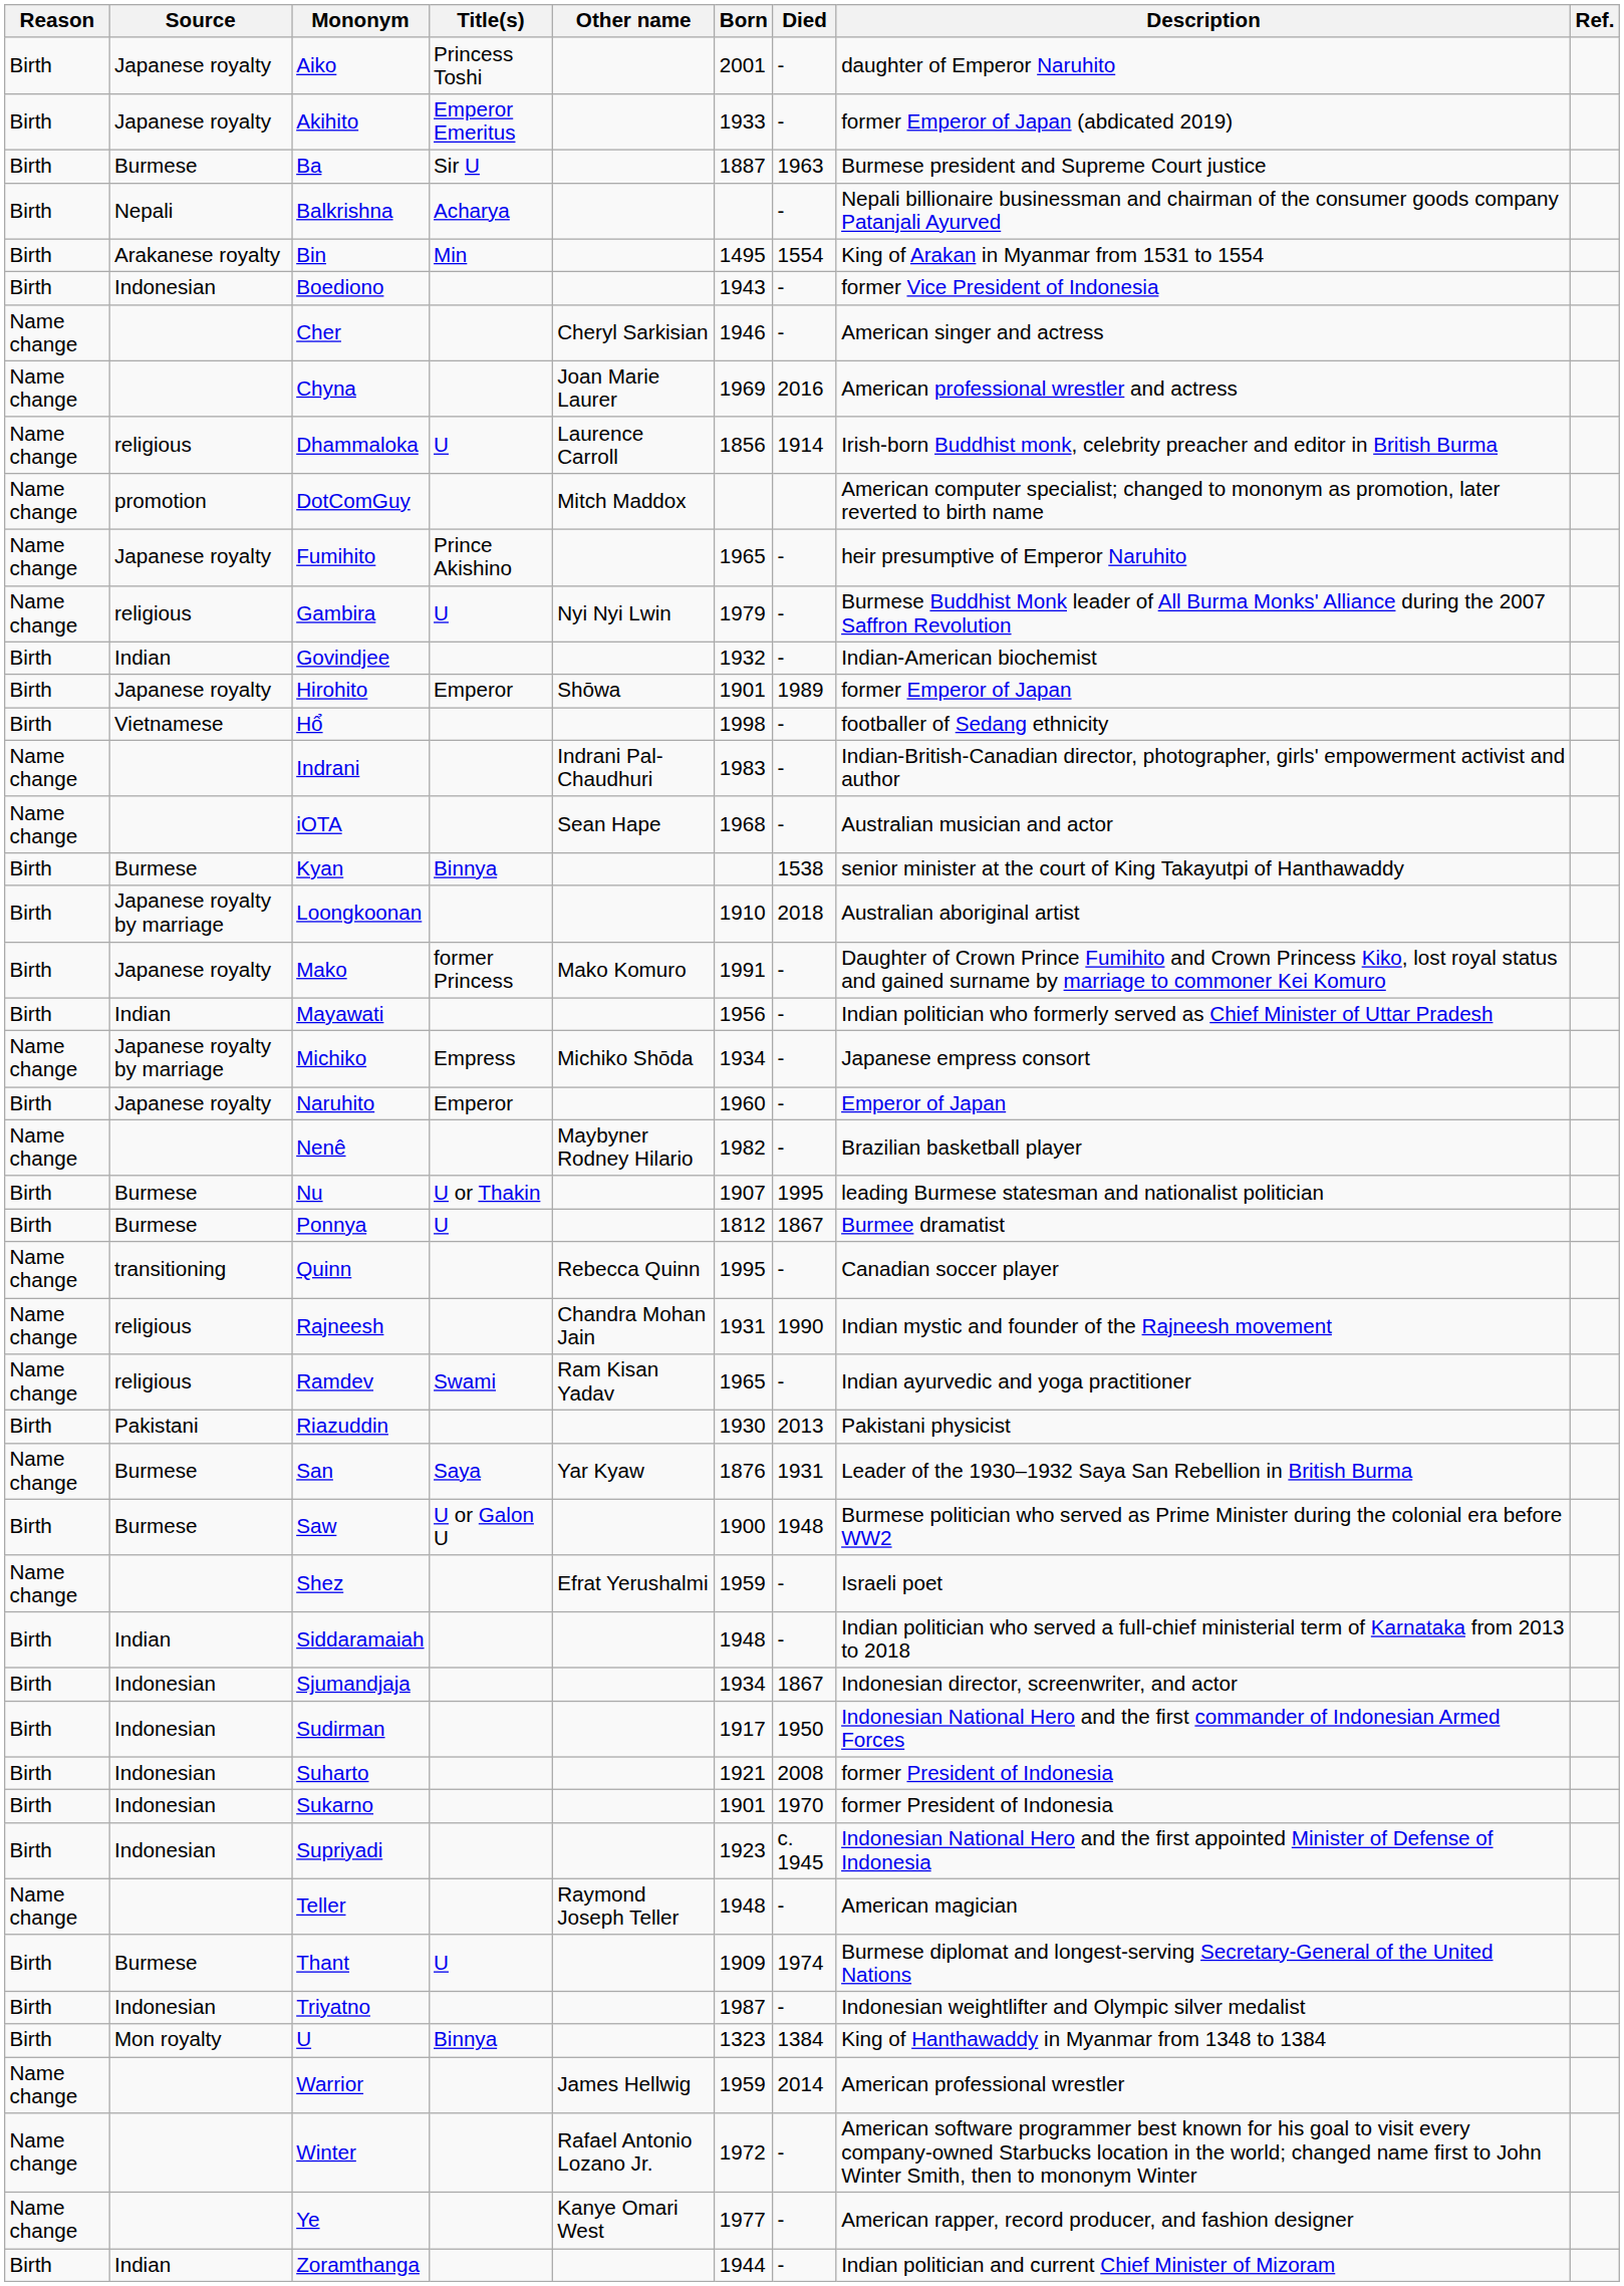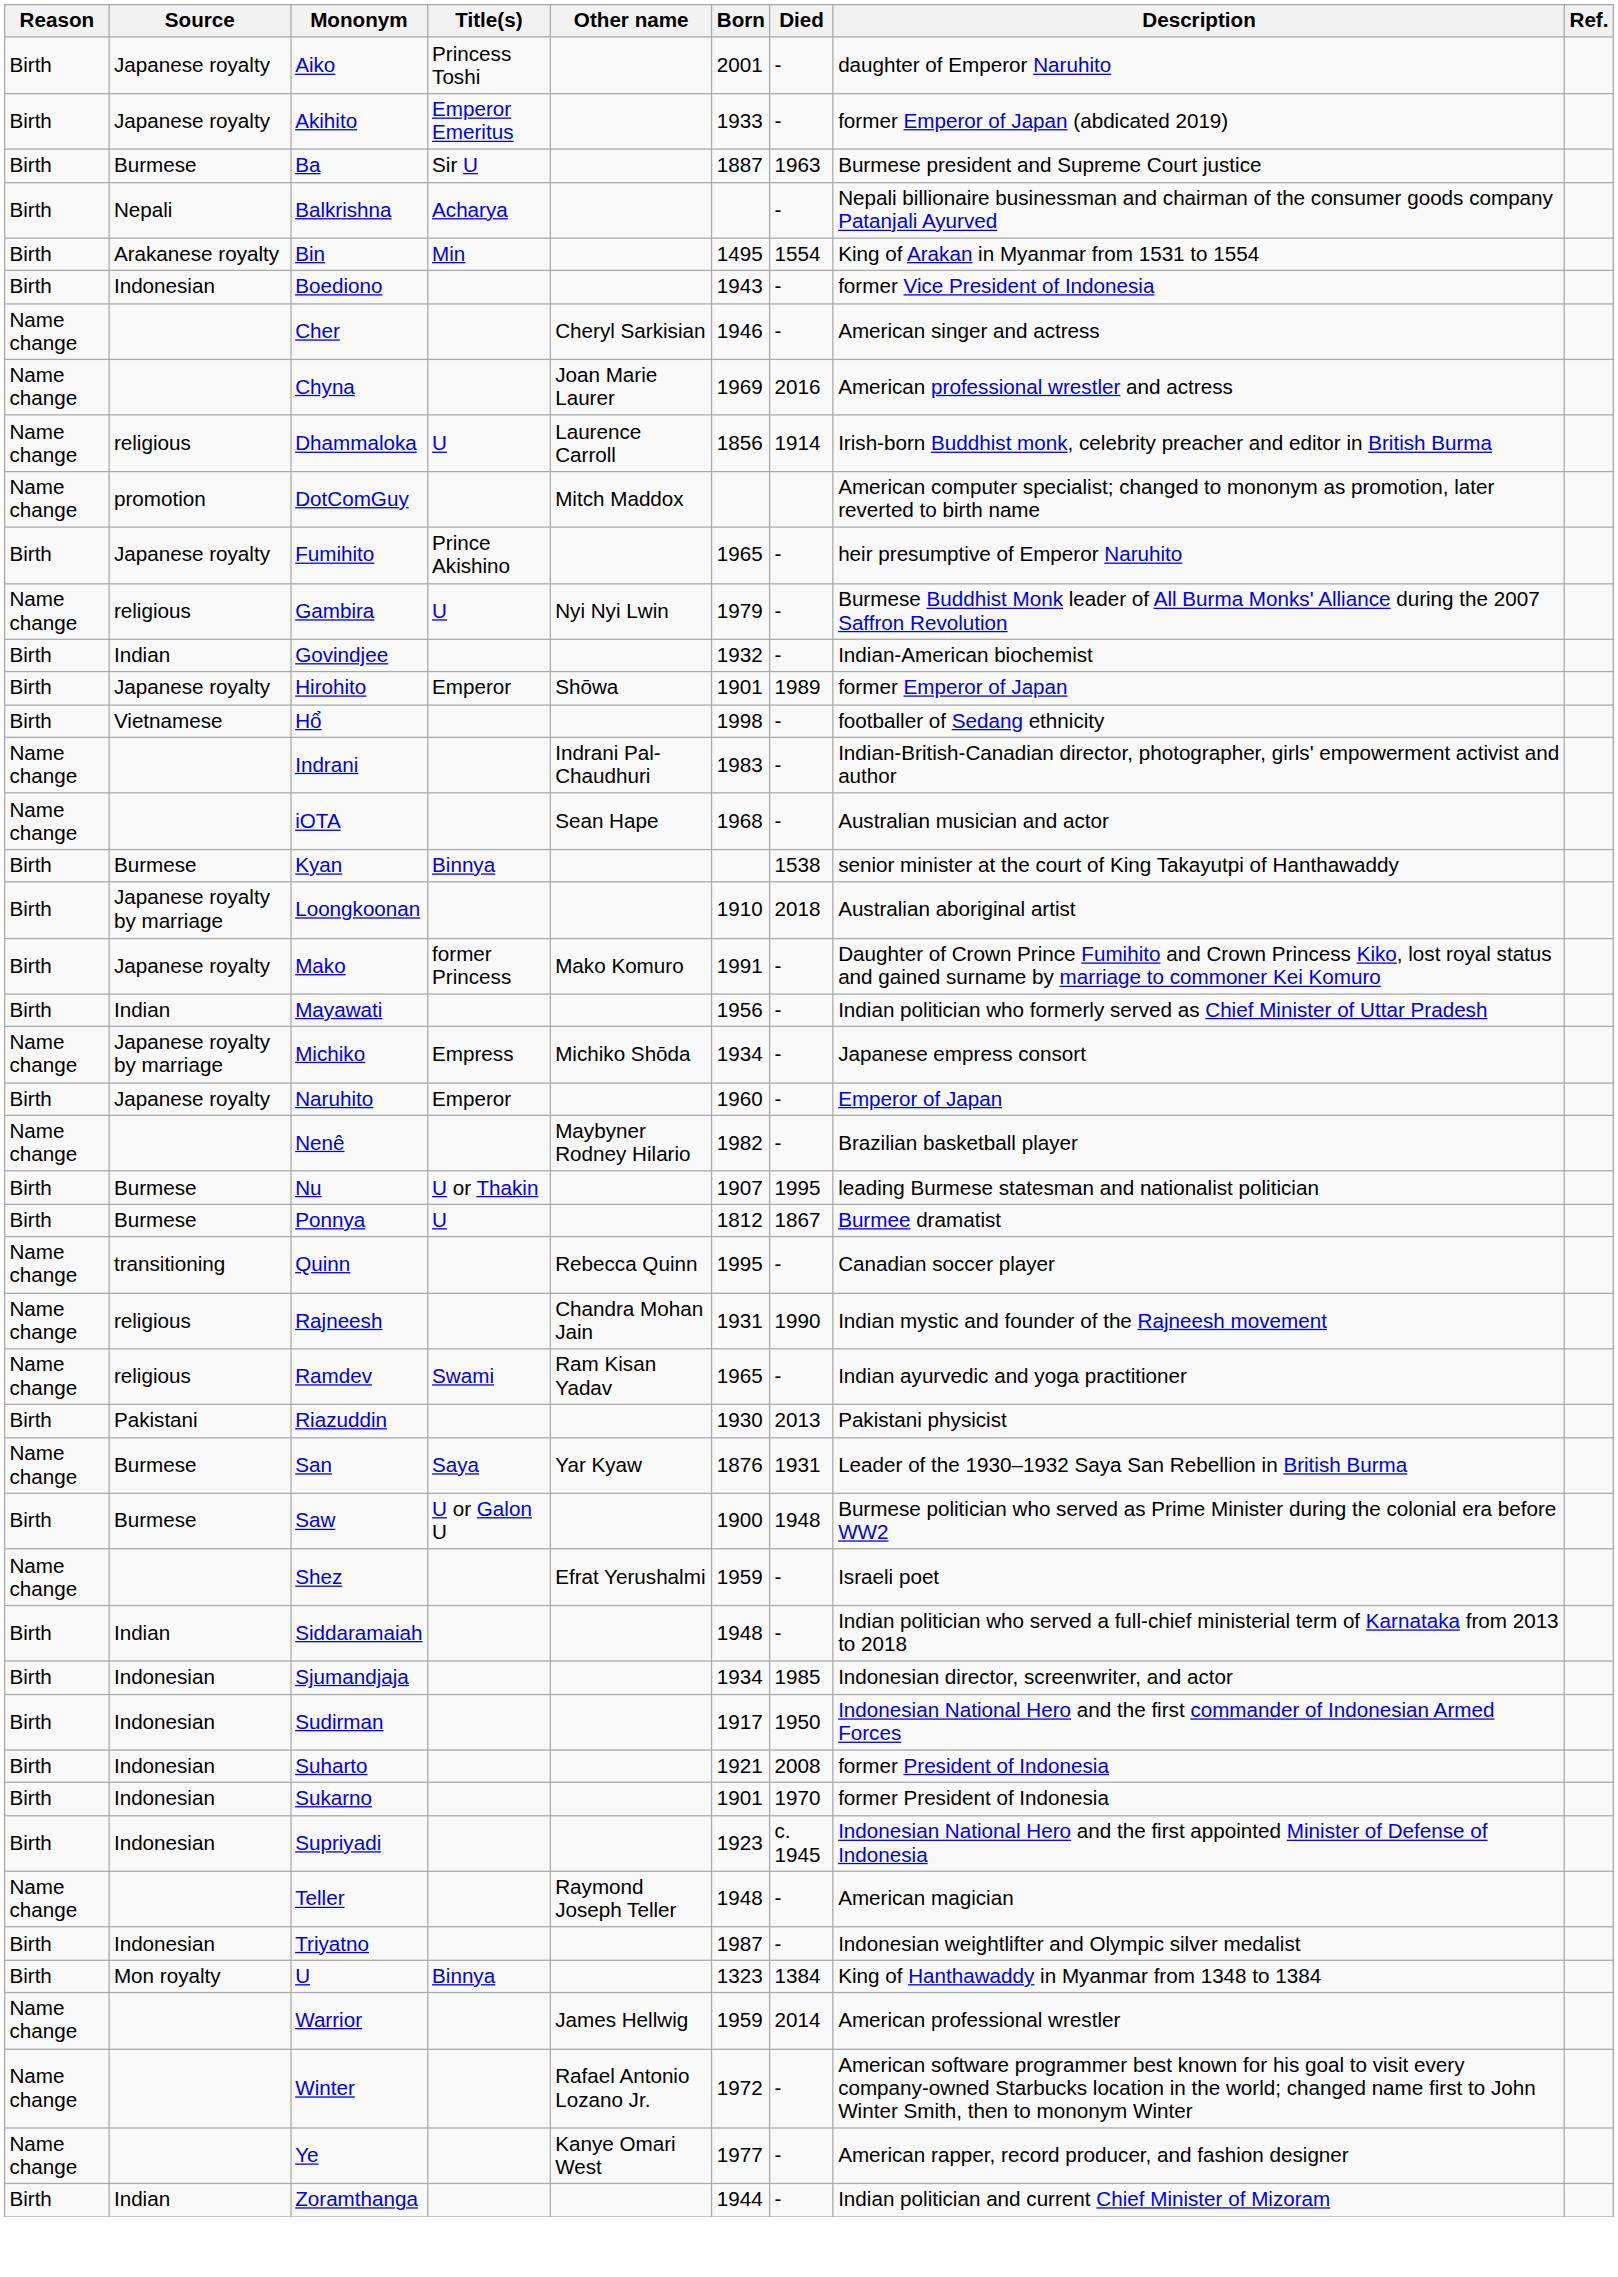Fumihito | Reason: Name change -> Birth
Sjumandjaja | Died: 1867 -> 1985
- row: Birth | Burmese | Thant | U | 1909 | 1974 | Burmese diplomat and longest-serving Secretary-General of the United Nations
